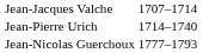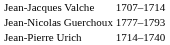rows swapped: Jean-Pierre Urich <-> Jean-Nicolas Guerchoux
